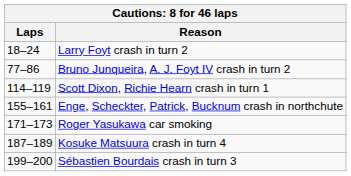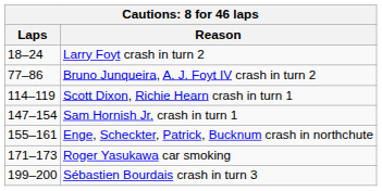+ row: 147–154 | Sam Hornish Jr. crash in turn 1
- row: 187–189 | Kosuke Matsuura crash in turn 4
